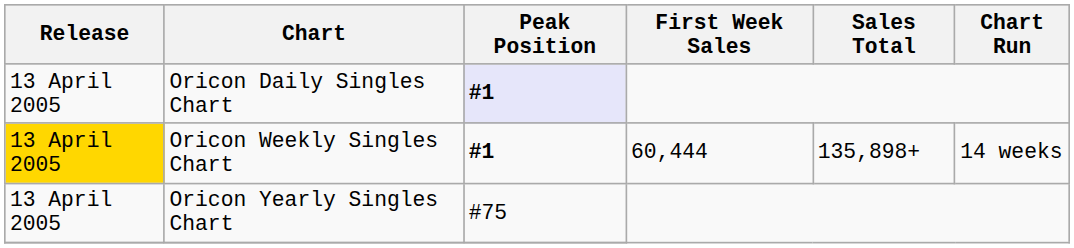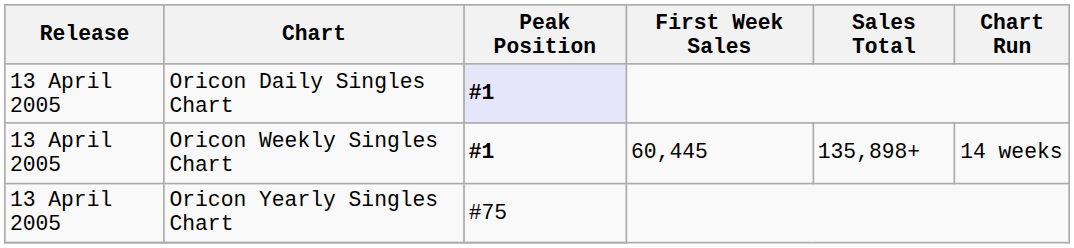Oricon Weekly Singles Chart | Release: gold background -> no background
Oricon Weekly Singles Chart | First Week Sales: 60,444 -> 60,445
